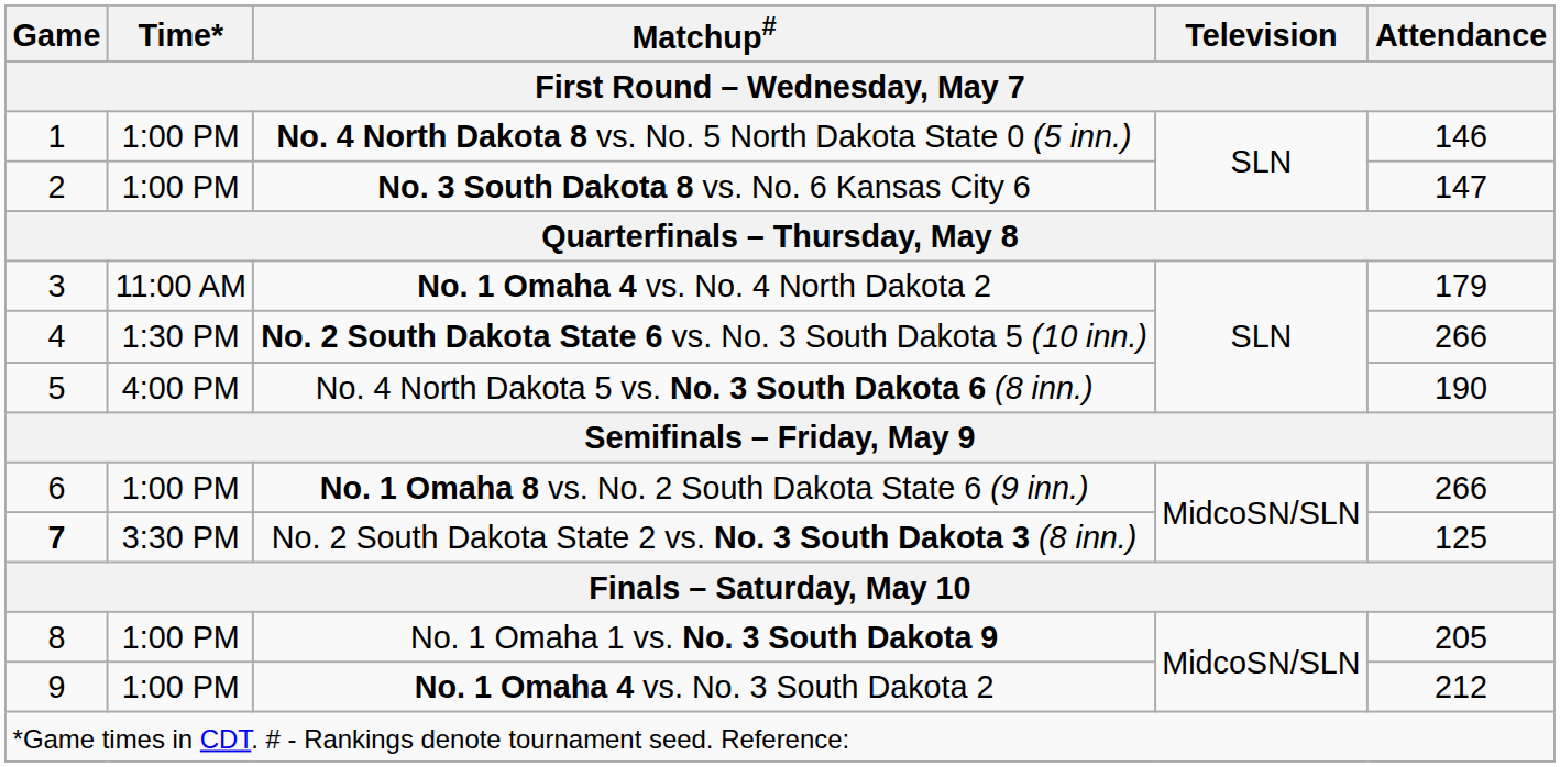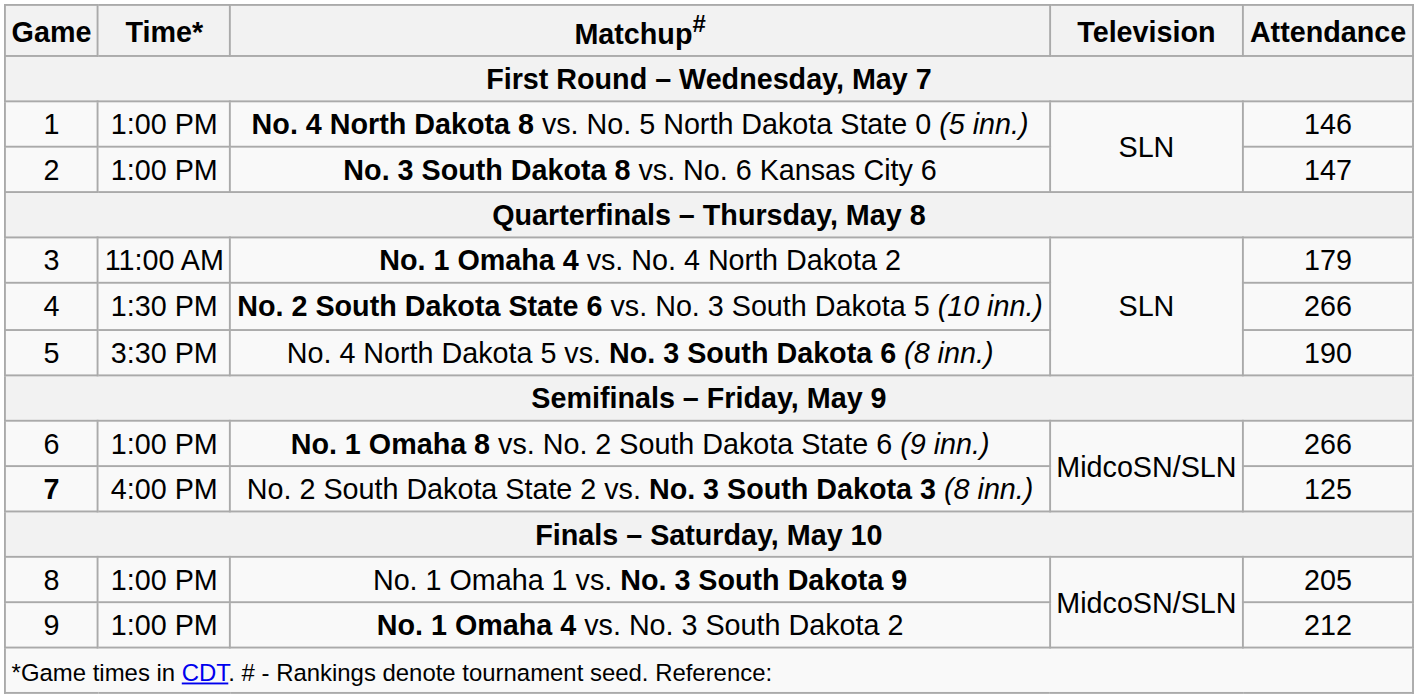No. 4 North Dakota 5 vs. No. 3 South Dakota 6 (8 inn.) | Time*: 4:00 PM -> 3:30 PM
No. 2 South Dakota State 2 vs. No. 3 South Dakota 3 (8 inn.) | Time*: 3:30 PM -> 4:00 PM
